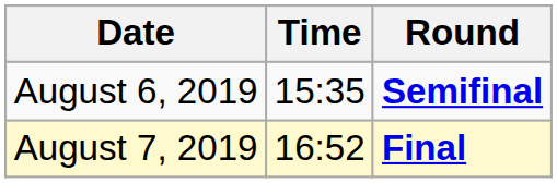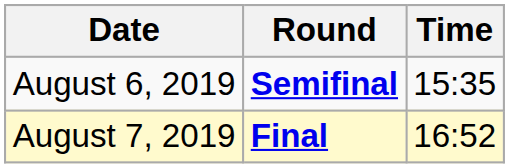columns swapped: Time <-> Round
